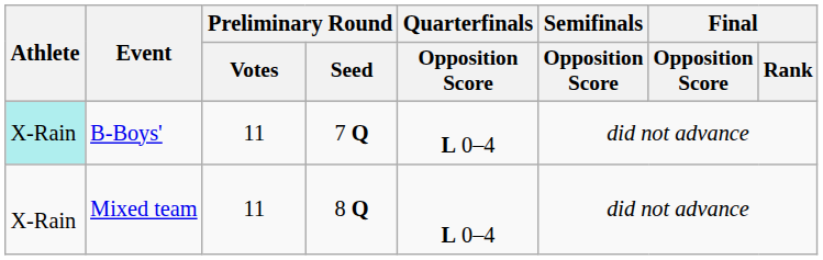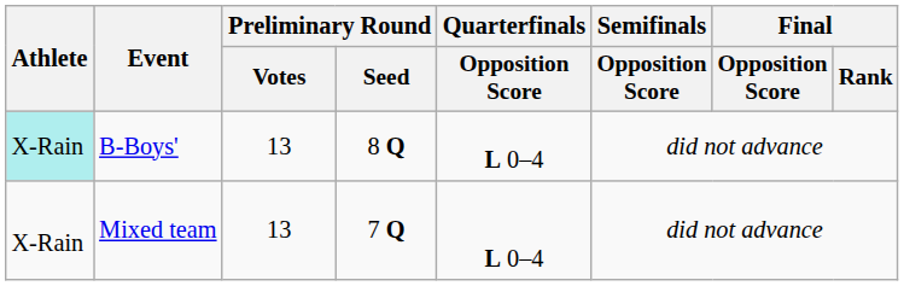B-Boys' | Preliminary Round / Votes: 11 -> 13
B-Boys' | Preliminary Round / Seed: 7 Q -> 8 Q
Mixed team | Preliminary Round / Votes: 11 -> 13
Mixed team | Preliminary Round / Seed: 8 Q -> 7 Q
